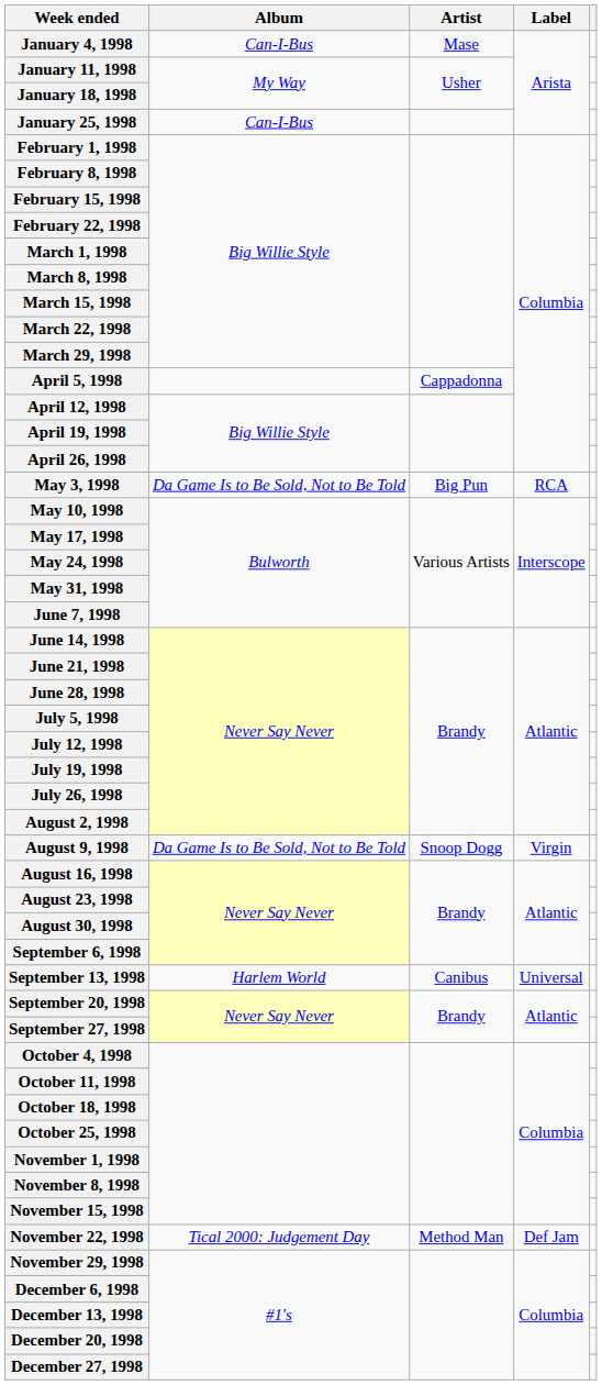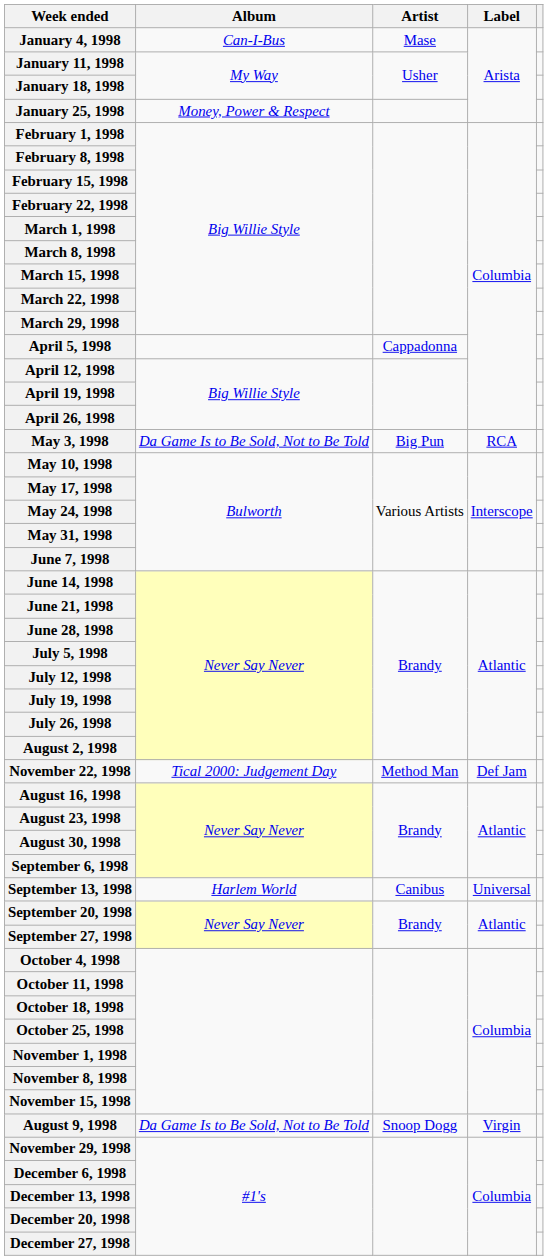January 25, 1998 | Album: Can-I-Bus -> Money, Power & Respect
rows swapped: August 9, 1998 <-> November 22, 1998
